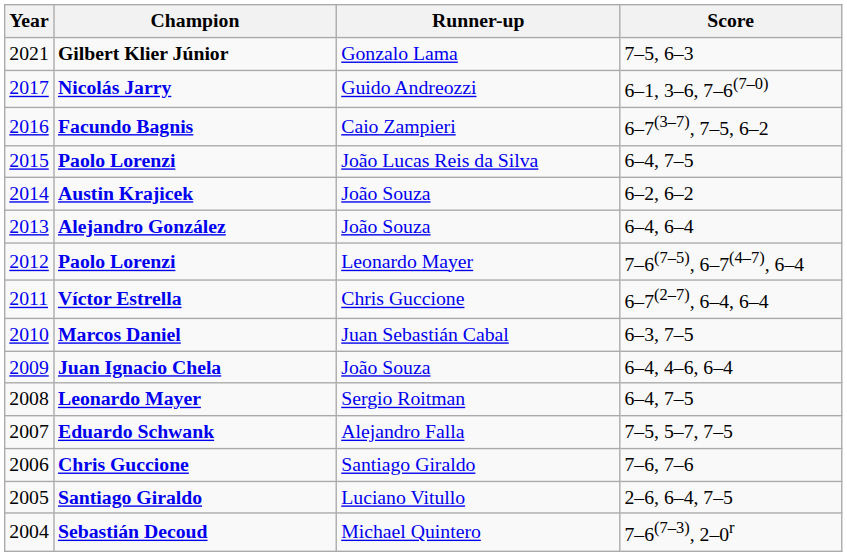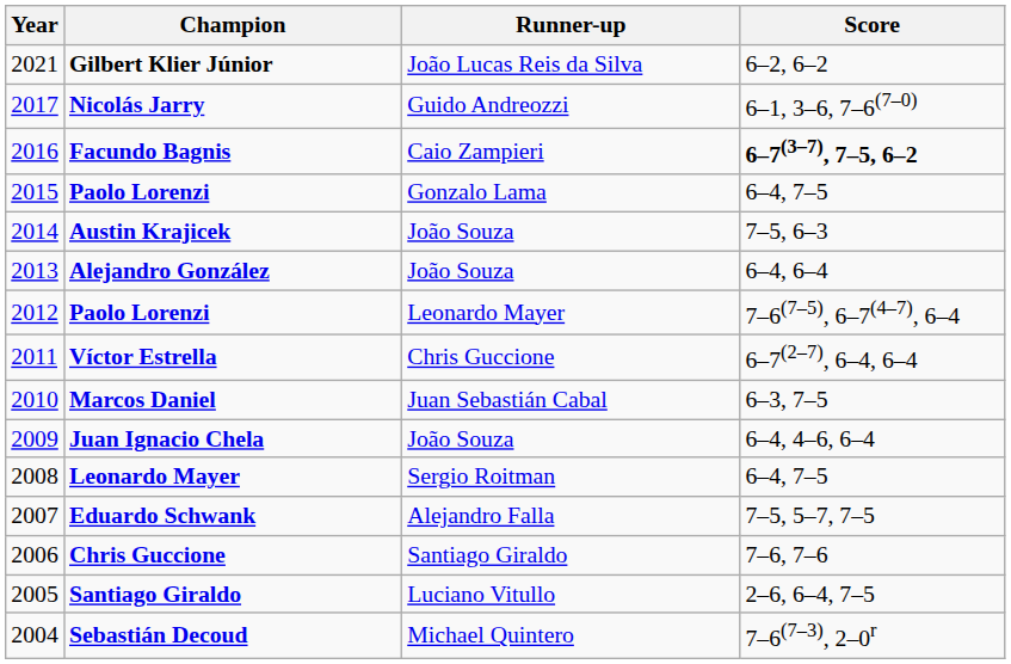Gilbert Klier Júnior | Runner-up: Gonzalo Lama -> João Lucas Reis da Silva
Gilbert Klier Júnior | Score: 7–5, 6–3 -> 6–2, 6–2
Facundo Bagnis | Score: normal -> bold
2015 / Paolo Lorenzi | Runner-up: João Lucas Reis da Silva -> Gonzalo Lama
Austin Krajicek | Score: 6–2, 6–2 -> 7–5, 6–3
